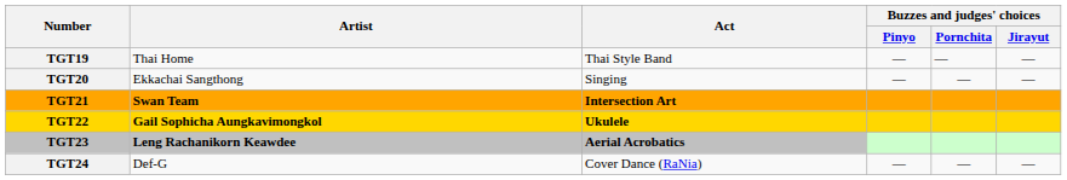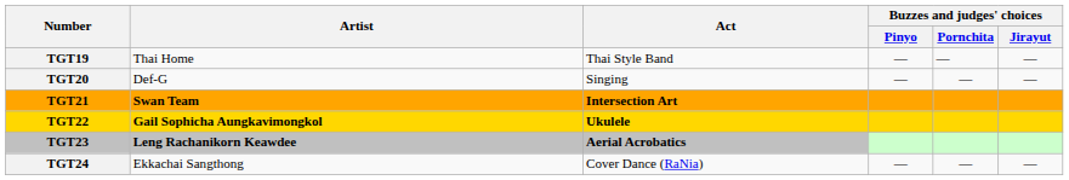TGT20 | Artist: Ekkachai Sangthong -> Def-G
TGT24 | Artist: Def-G -> Ekkachai Sangthong
